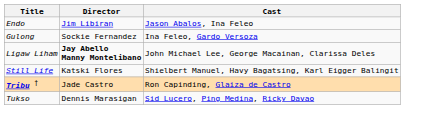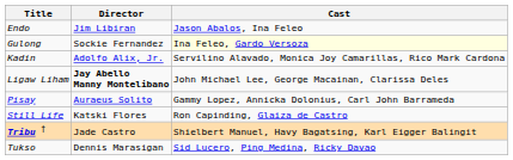Gulong | Cast: no background -> lightyellow background
+ row: Kadin | Adolfo Alix, Jr. | Servilino Alavado, Monica Joy Camarillas, Rico Mark Cardona
+ row: Pisay | Auraeus Solito | Gammy Lopez, Annicka Dolonius, Carl John Barrameda
Still Life | Cast: Shielbert Manuel, Havy Bagatsing, Karl Eigger Balingit -> Ron Capinding, Glaiza de Castro
Tribu † | Cast: Ron Capinding, Glaiza de Castro -> Shielbert Manuel, Havy Bagatsing, Karl Eigger Balingit
